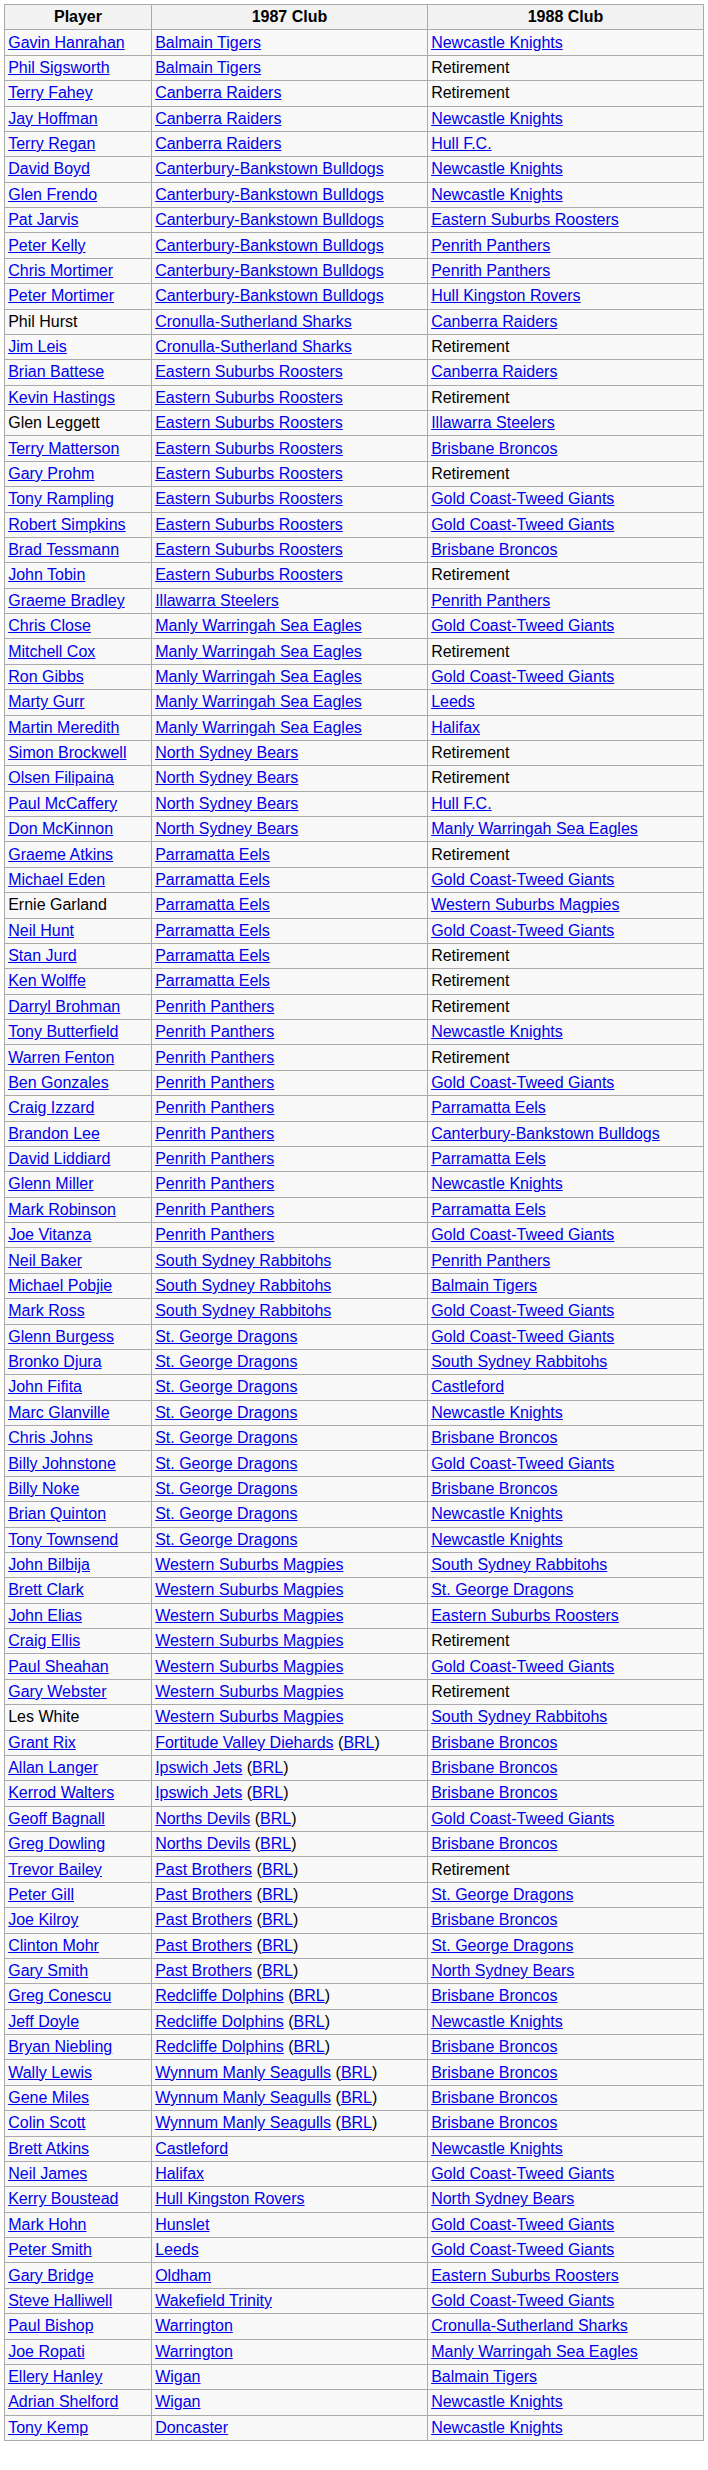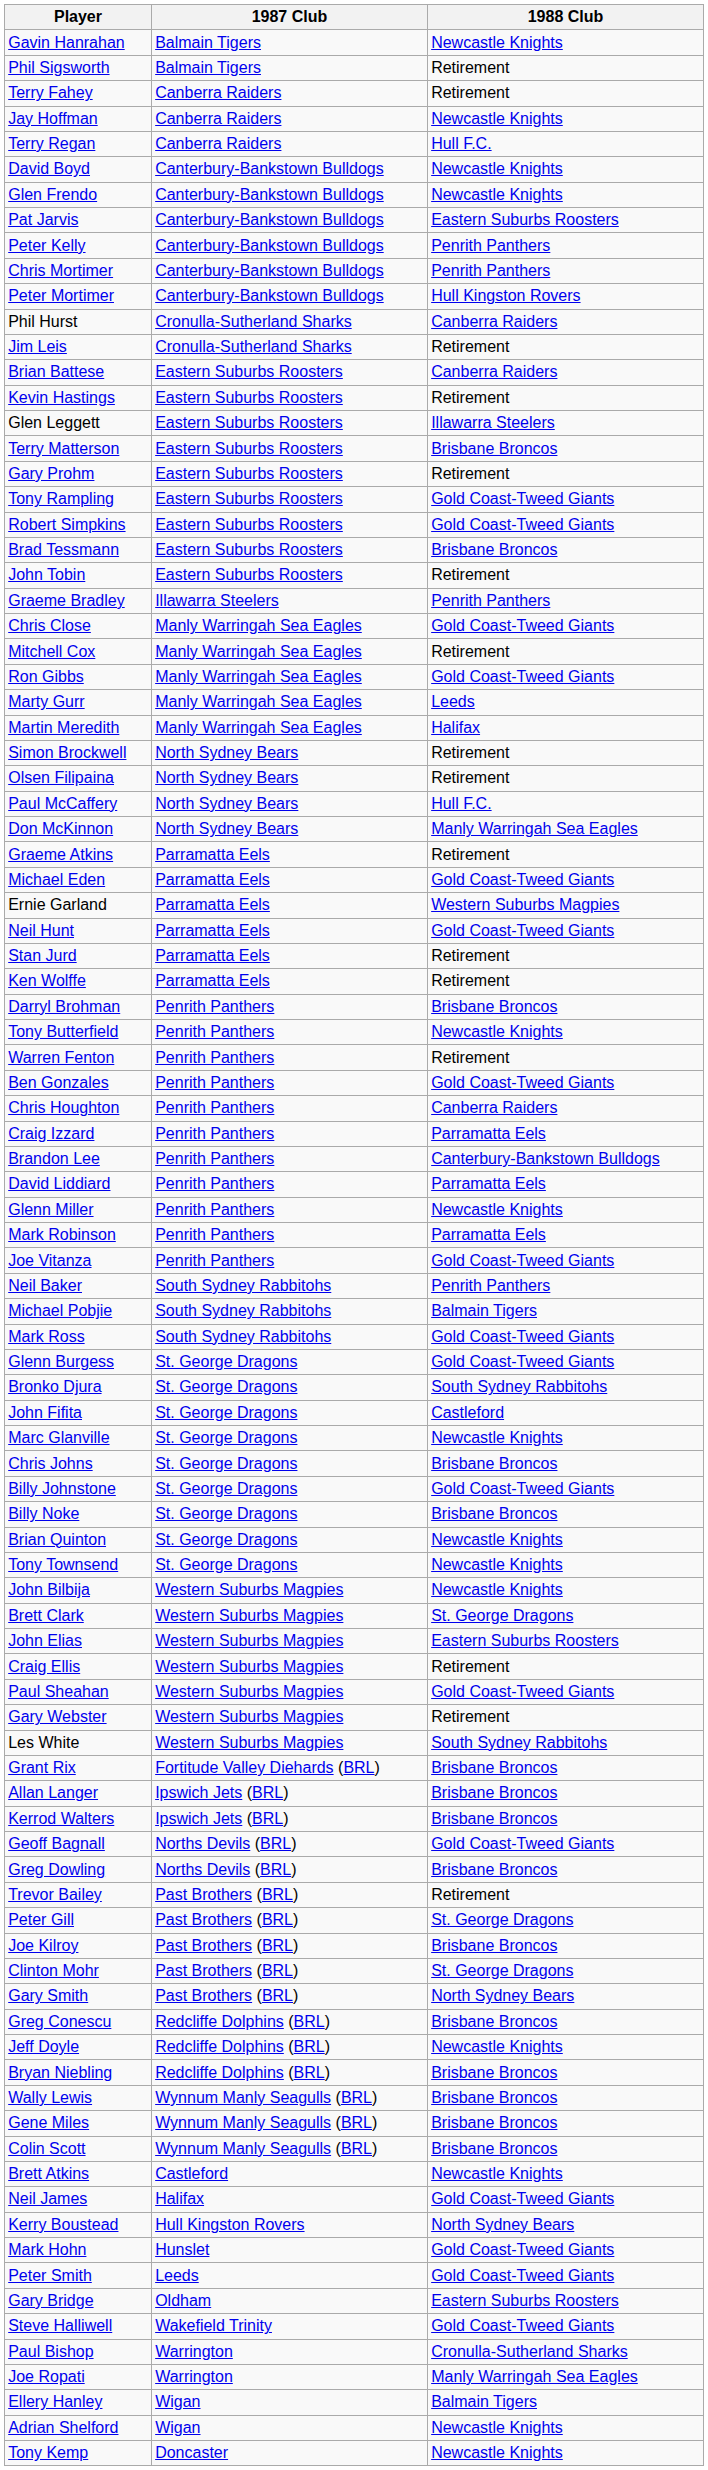Darryl Brohman | 1988 Club: Retirement -> Brisbane Broncos
+ row: Chris Houghton | Penrith Panthers | Canberra Raiders
John Bilbija | 1988 Club: South Sydney Rabbitohs -> Newcastle Knights
